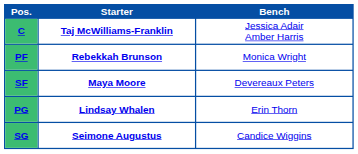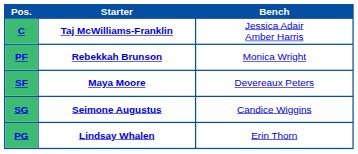rows swapped: SG <-> PG
